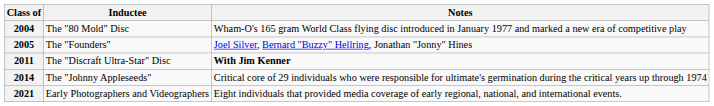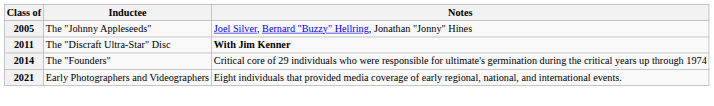- row: 2004 | The "80 Mold" Disc | Wham-O's 165 gram World Class flying disc introduced in January 1977 and marked a new era of competitive play
2005 | Inductee: The "Founders" -> The "Johnny Appleseeds"
2014 | Inductee: The "Johnny Appleseeds" -> The "Founders"
